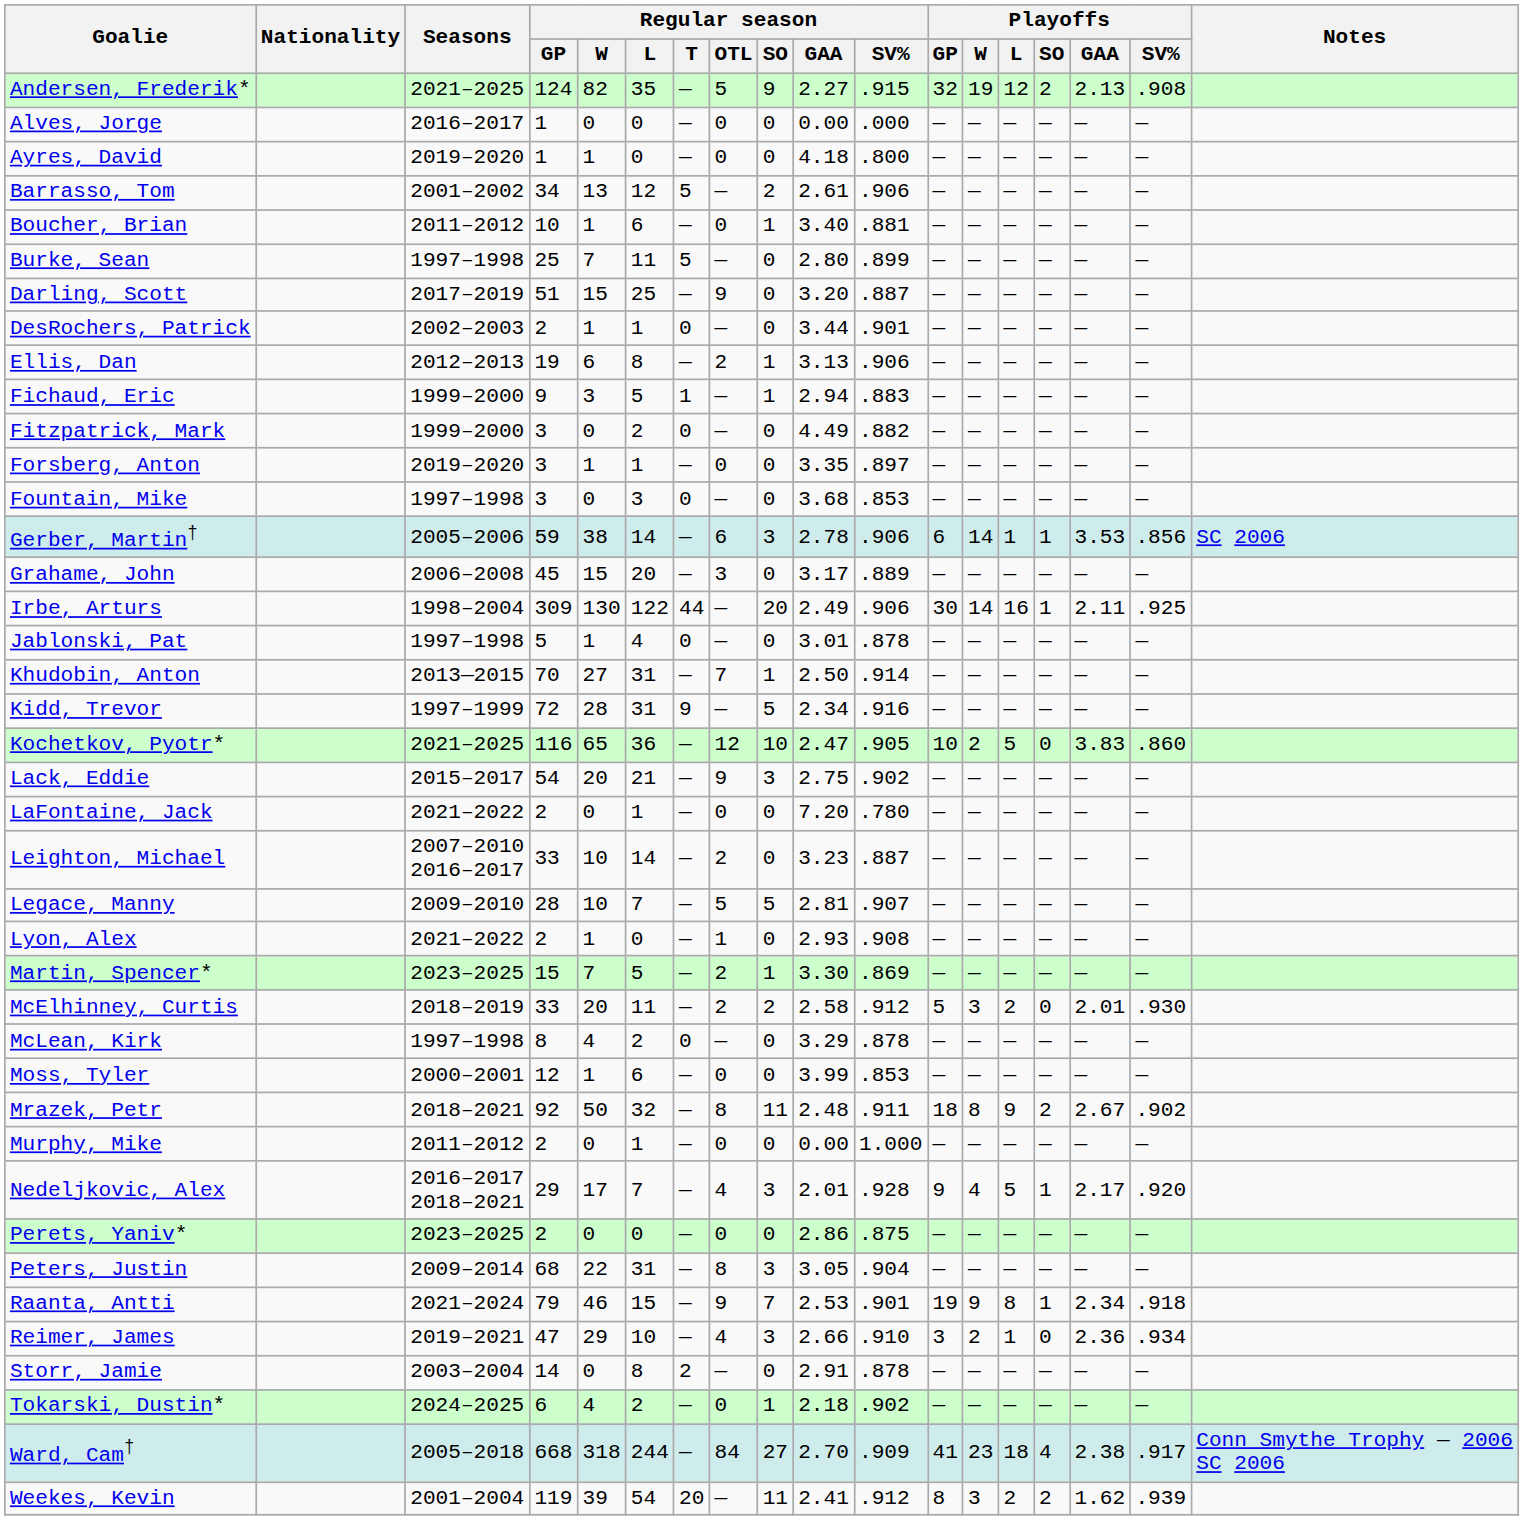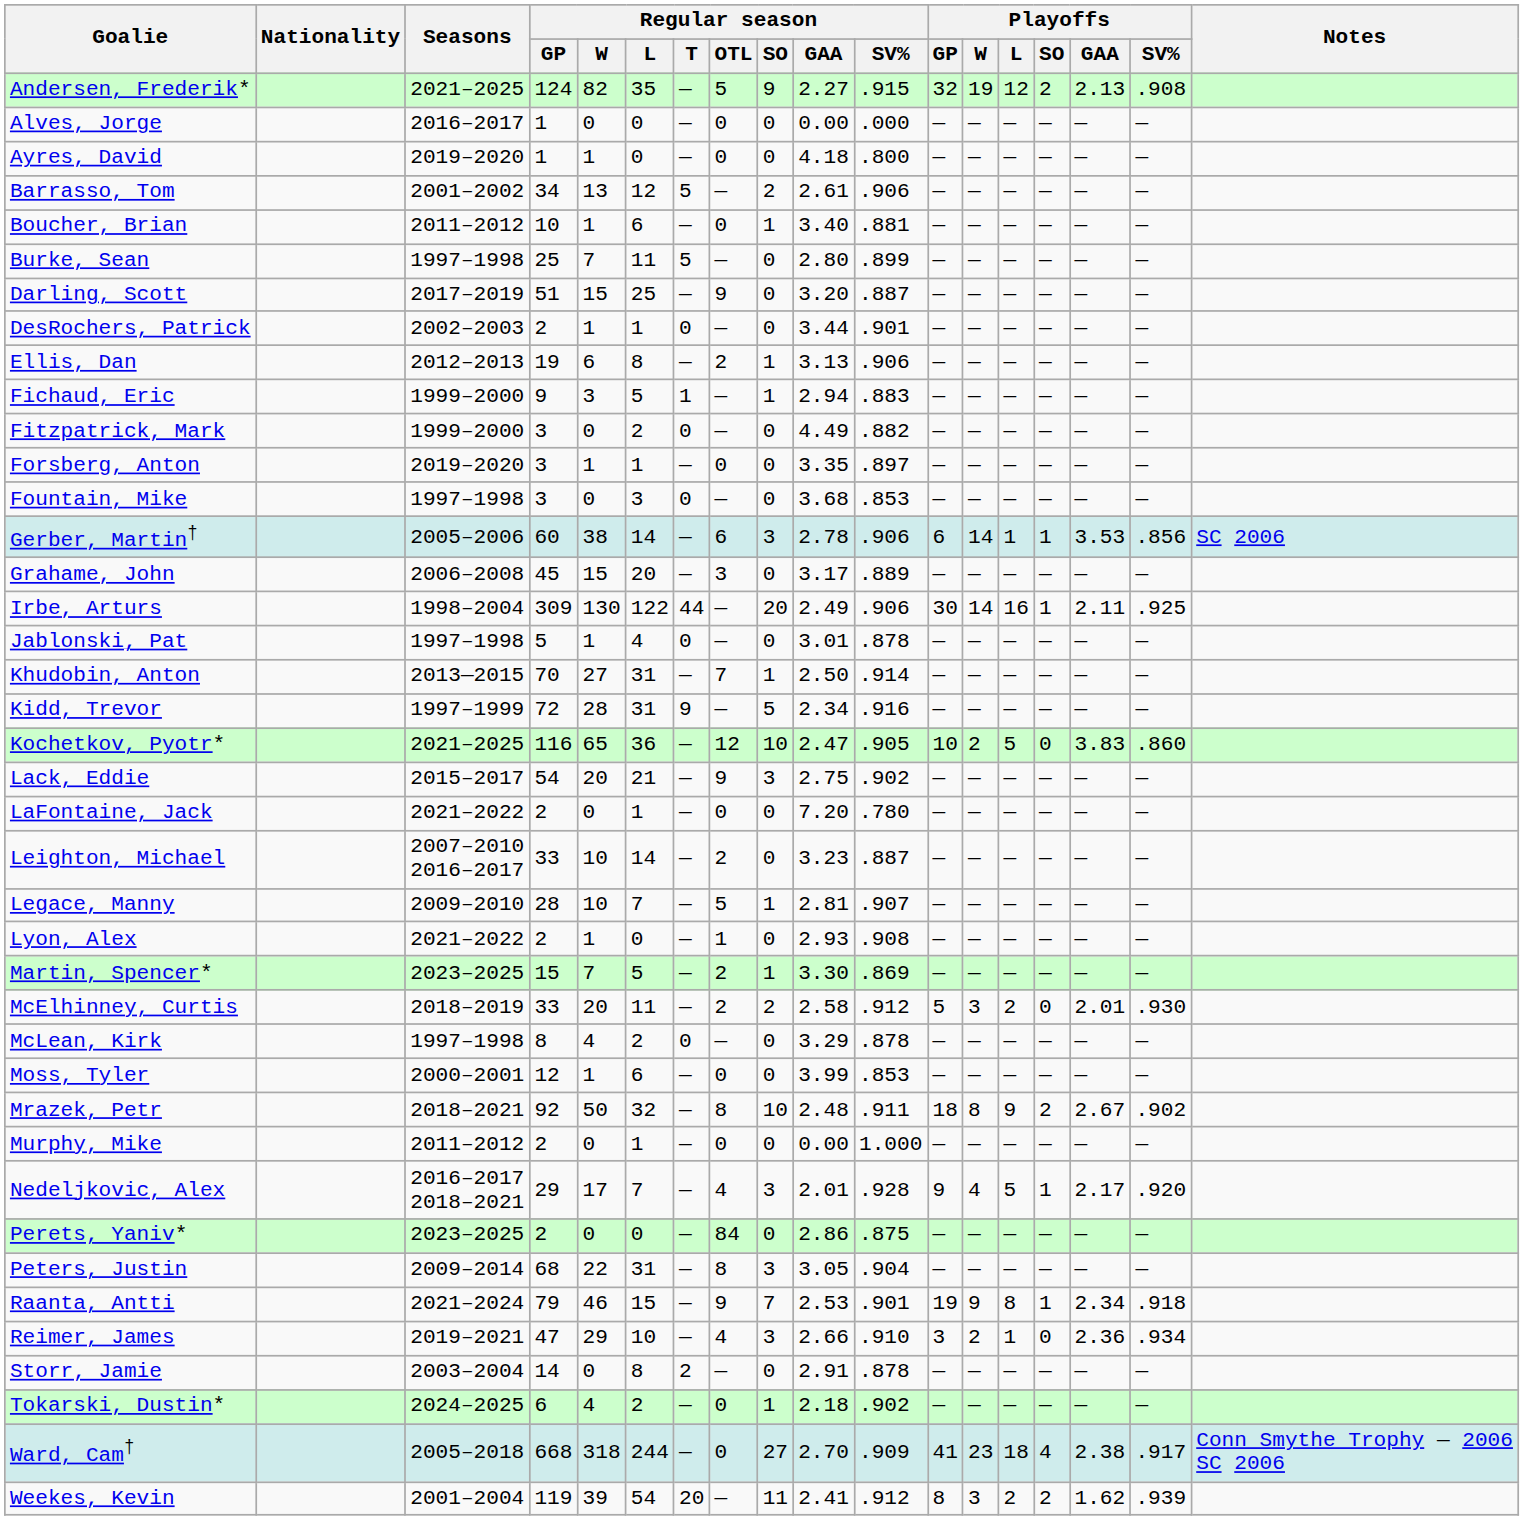Gerber, Martin† | Regular season / GP: 59 -> 60
Legace, Manny | Regular season / SO: 5 -> 1
Mrazek, Petr | Regular season / SO: 11 -> 10
Perets, Yaniv* | Regular season / OTL: 0 -> 84
Ward, Cam† | Regular season / OTL: 84 -> 0
